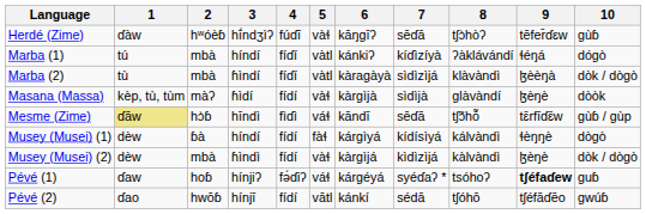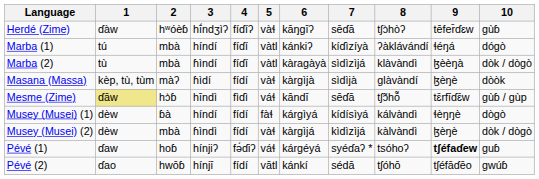Herdé (Zime) | 4: fúɗī -> fíɗíʔ
